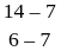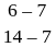rows swapped: 6 – 7 <-> 14 – 7
